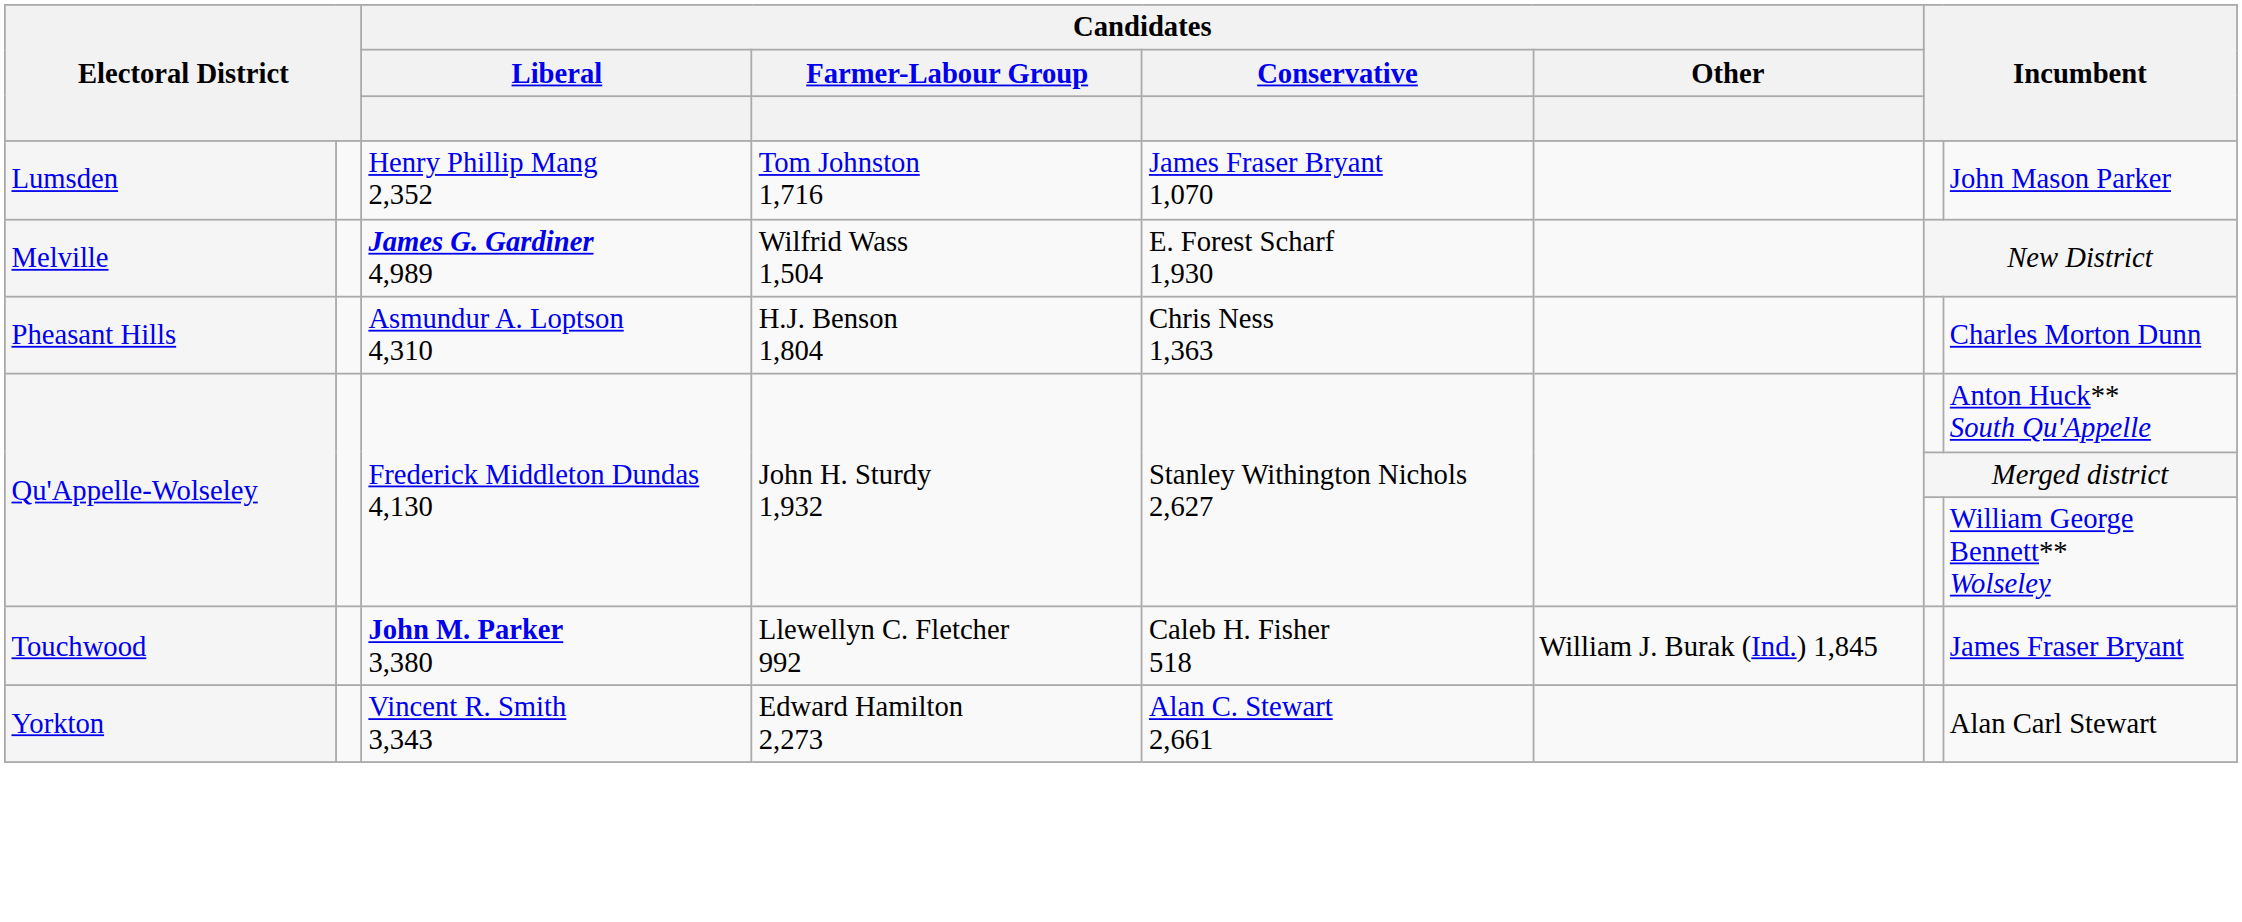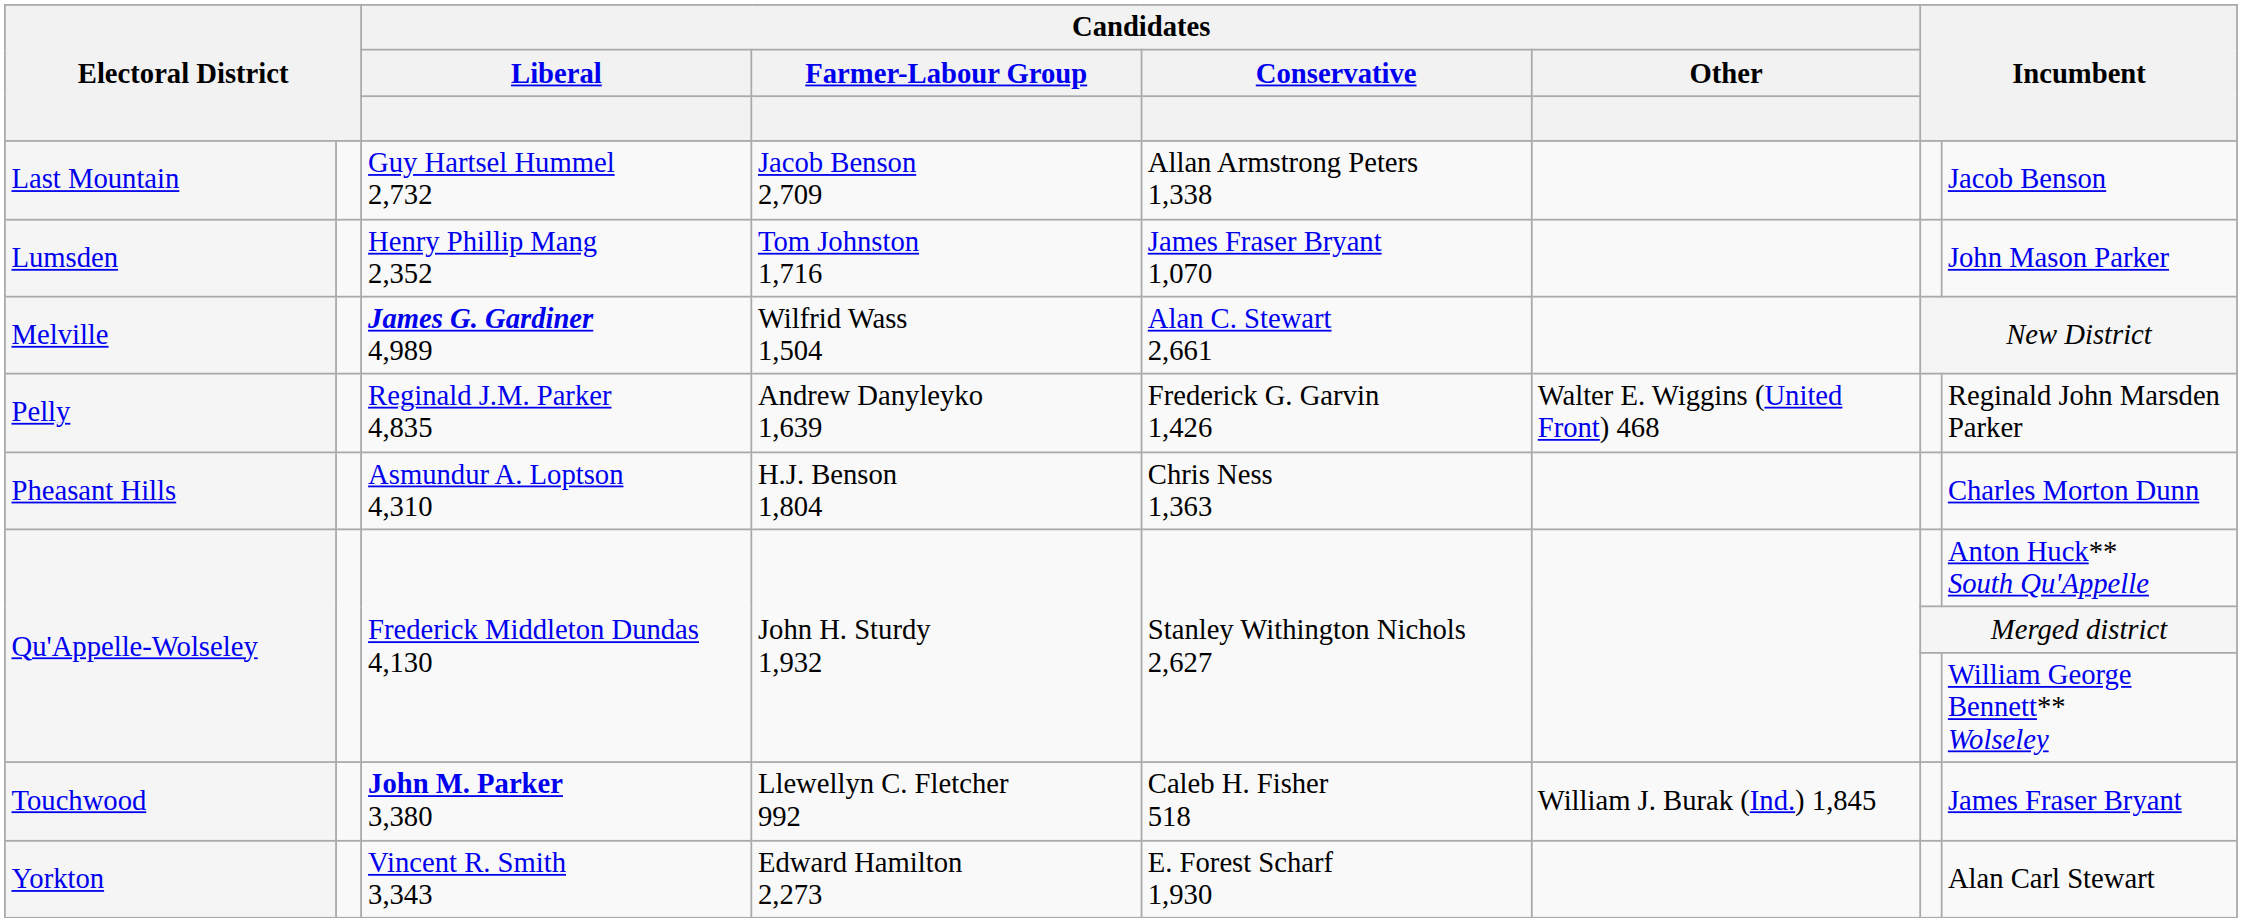+ row: Last Mountain | Guy Hartsel Hummel 2,732 | Jacob Benson 2,709 | Allan Armstrong Peters 1,338 | Jacob Benson
Melville | Candidates / Conservative: E. Forest Scharf 1,930 -> Alan C. Stewart 2,661
+ row: Pelly | Reginald J.M. Parker 4,835 | Andrew Danyleyko 1,639 | Frederick G. Garvin 1,426 | Walter E. Wiggins (United Front) 468 | Reginald John Marsden Parker
Yorkton | Candidates / Conservative: Alan C. Stewart 2,661 -> E. Forest Scharf 1,930
